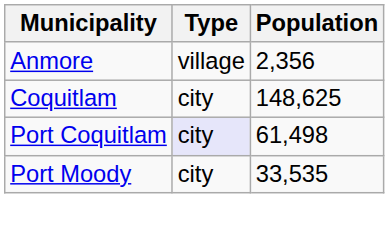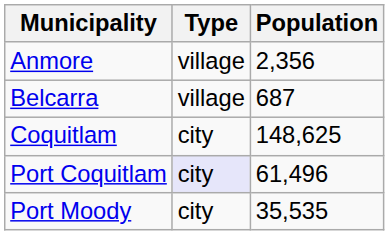+ row: Belcarra | village | 687
Port Coquitlam | Population: 61,498 -> 61,496
Port Moody | Population: 33,535 -> 35,535
